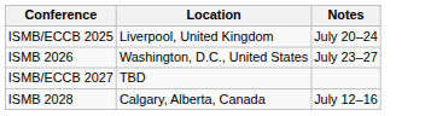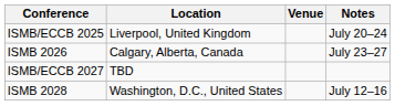+ column: Venue
ISMB 2026 | Location: Washington, D.C., United States -> Calgary, Alberta, Canada
ISMB 2028 | Location: Calgary, Alberta, Canada -> Washington, D.C., United States
